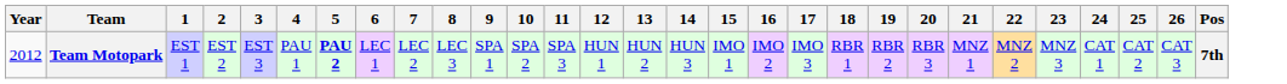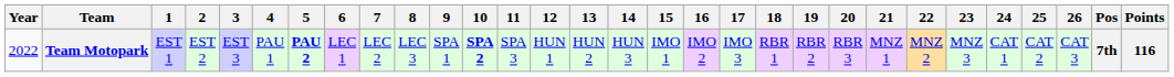+ column: Points | 116
Team Motopark | Year: 2012 -> 2022
Team Motopark | 10: normal -> bold
